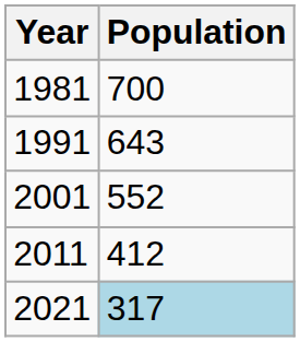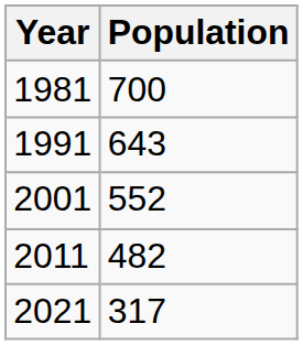2011 | Population: 412 -> 482
2021 | Population: lightblue background -> no background
